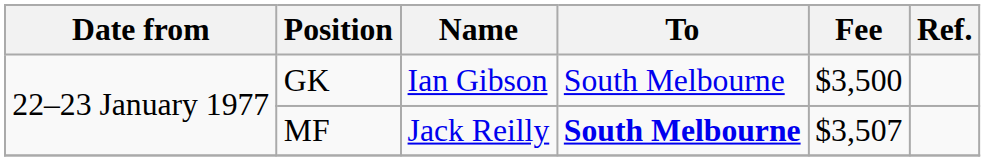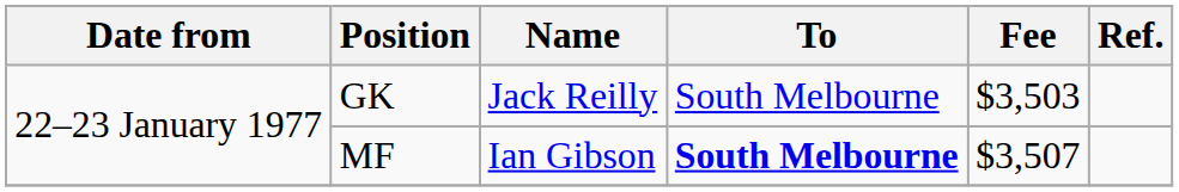GK | Name: Ian Gibson -> Jack Reilly
GK | Fee: $3,500 -> $3,503
MF | Name: Jack Reilly -> Ian Gibson
